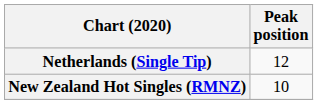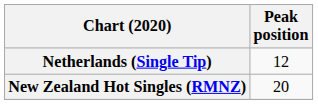New Zealand Hot Singles (RMNZ) | Peak position: 10 -> 20
